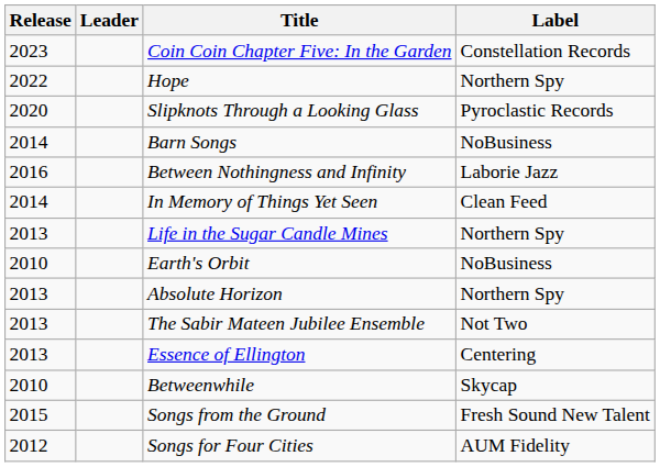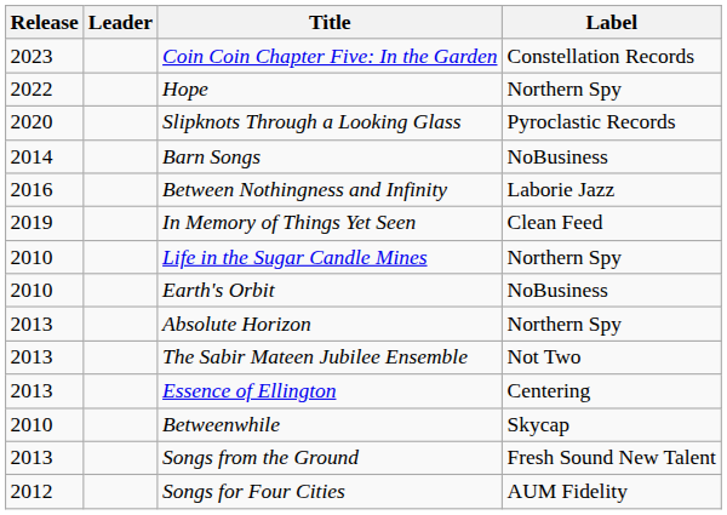In Memory of Things Yet Seen | Release: 2014 -> 2019
Life in the Sugar Candle Mines | Release: 2013 -> 2010
Songs from the Ground | Release: 2015 -> 2013
